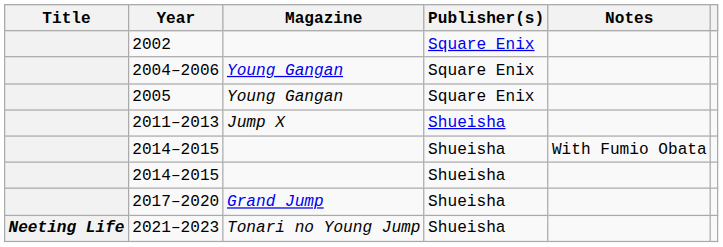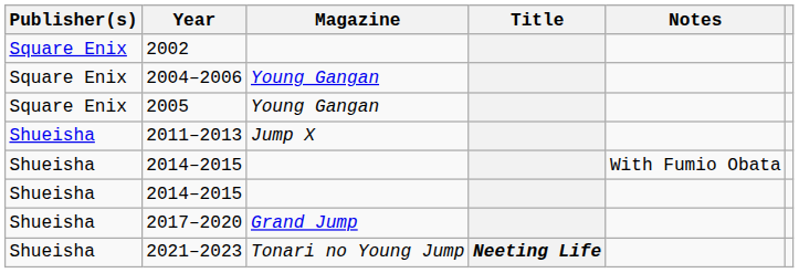columns swapped: Title <-> Publisher(s)
